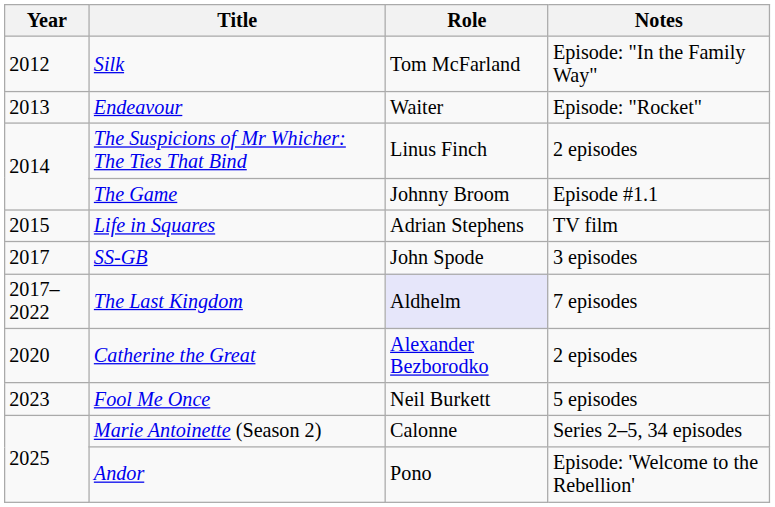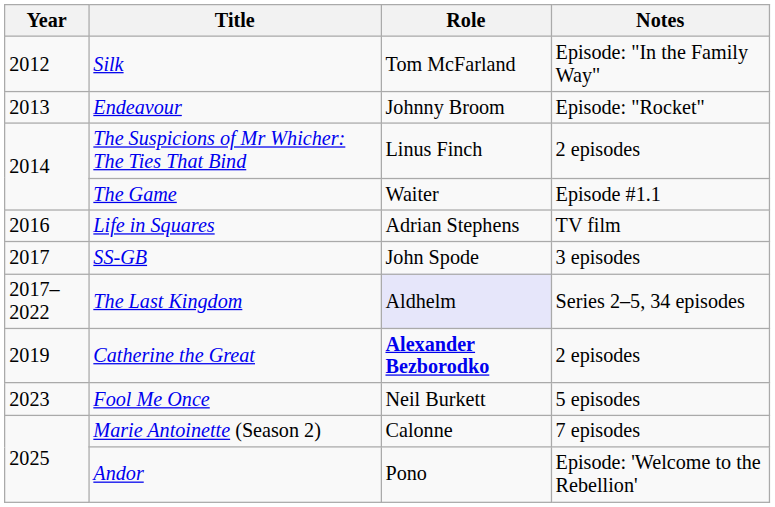Endeavour | Role: Waiter -> Johnny Broom
The Game | Role: Johnny Broom -> Waiter
Life in Squares | Year: 2015 -> 2016
The Last Kingdom | Notes: 7 episodes -> Series 2–5, 34 episodes
Catherine the Great | Year: 2020 -> 2019
Catherine the Great | Role: normal -> bold
Marie Antoinette (Season 2) | Notes: Series 2–5, 34 episodes -> 7 episodes
